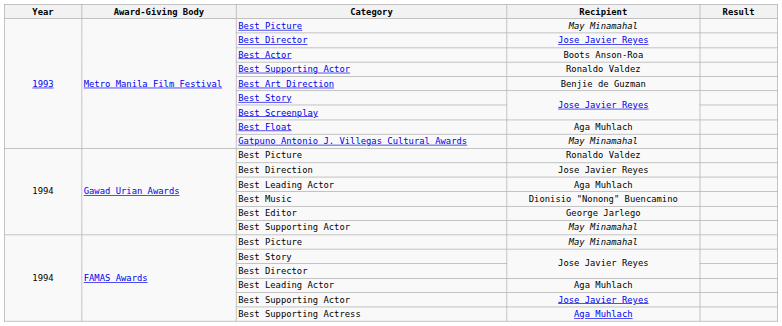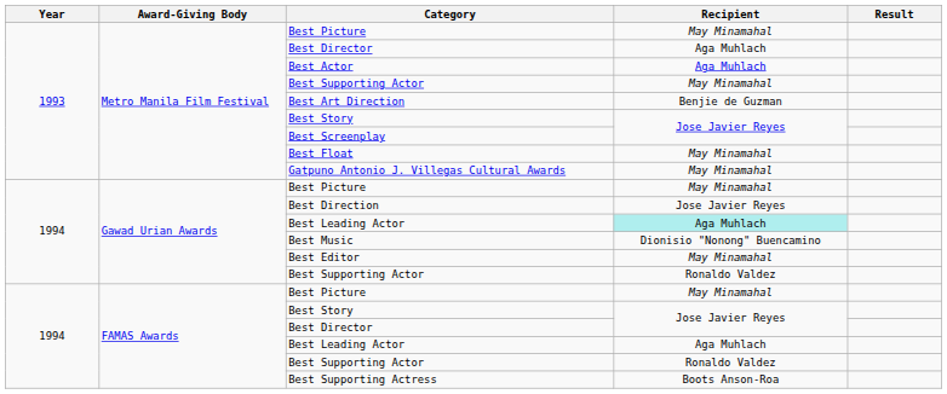Metro Manila Film Festival / Best Director | Recipient: Jose Javier Reyes -> Aga Muhlach
Best Actor | Recipient: Boots Anson-Roa -> Aga Muhlach
Metro Manila Film Festival / Best Supporting Actor | Recipient: Ronaldo Valdez -> May Minamahal
Best Float | Recipient: Aga Muhlach -> May Minamahal
Gawad Urian Awards / Best Picture | Recipient: Ronaldo Valdez -> May Minamahal
Gawad Urian Awards / Best Leading Actor | Recipient: no background -> paleturquoise background
Best Editor | Recipient: George Jarlego -> May Minamahal
Gawad Urian Awards / Best Supporting Actor | Recipient: May Minamahal -> Ronaldo Valdez
FAMAS Awards / Best Supporting Actor | Recipient: Jose Javier Reyes -> Ronaldo Valdez
Best Supporting Actress | Recipient: Aga Muhlach -> Boots Anson-Roa
